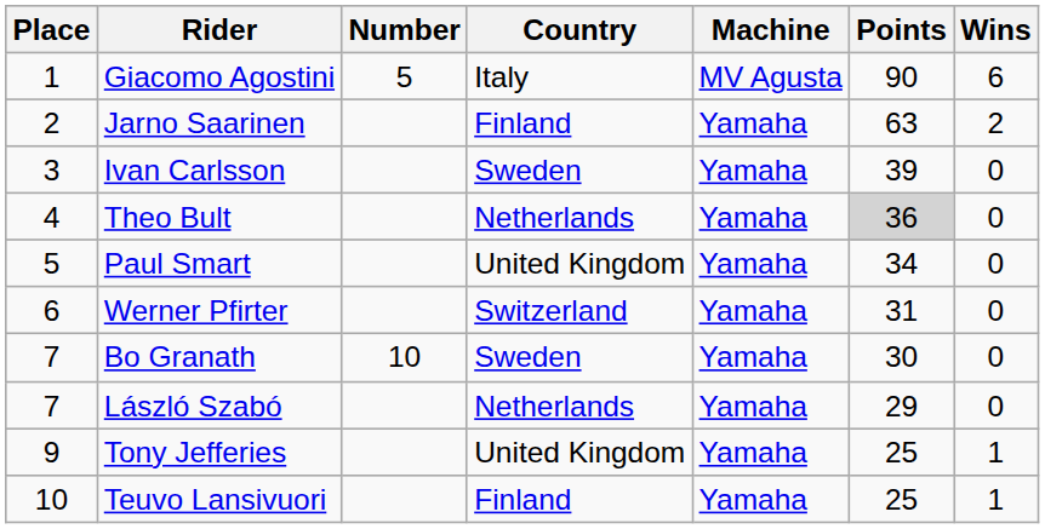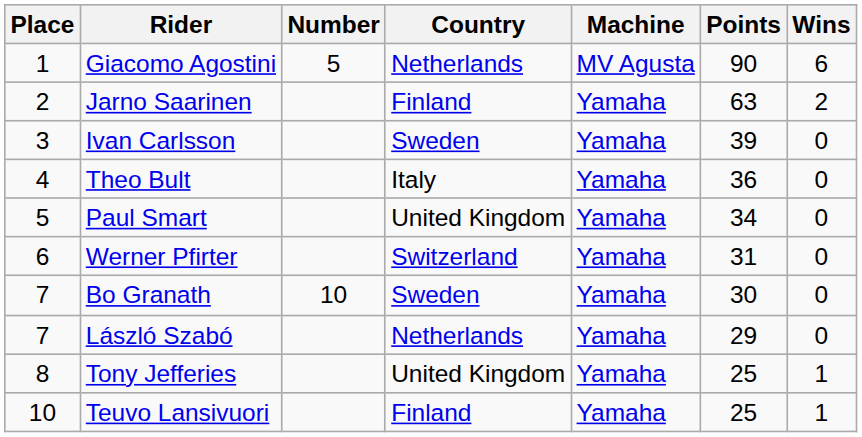Giacomo Agostini | Country: Italy -> Netherlands
Theo Bult | Country: Netherlands -> Italy
Theo Bult | Points: lightgrey background -> no background
Tony Jefferies | Place: 9 -> 8
